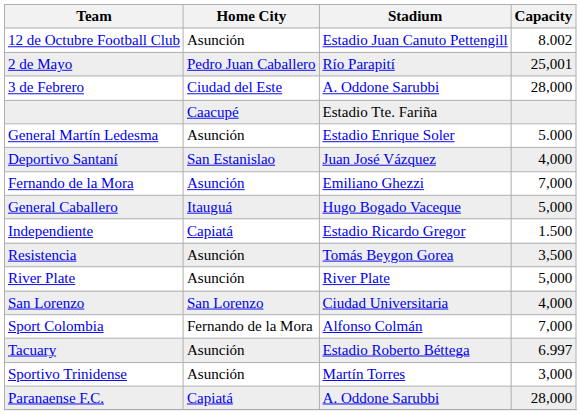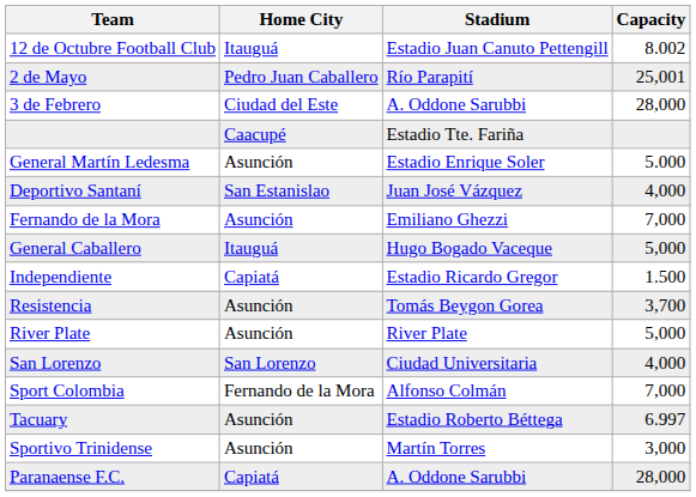12 de Octubre Football Club | Home City: Asunción -> Itauguá
Resistencia | Capacity: 3,500 -> 3,700
